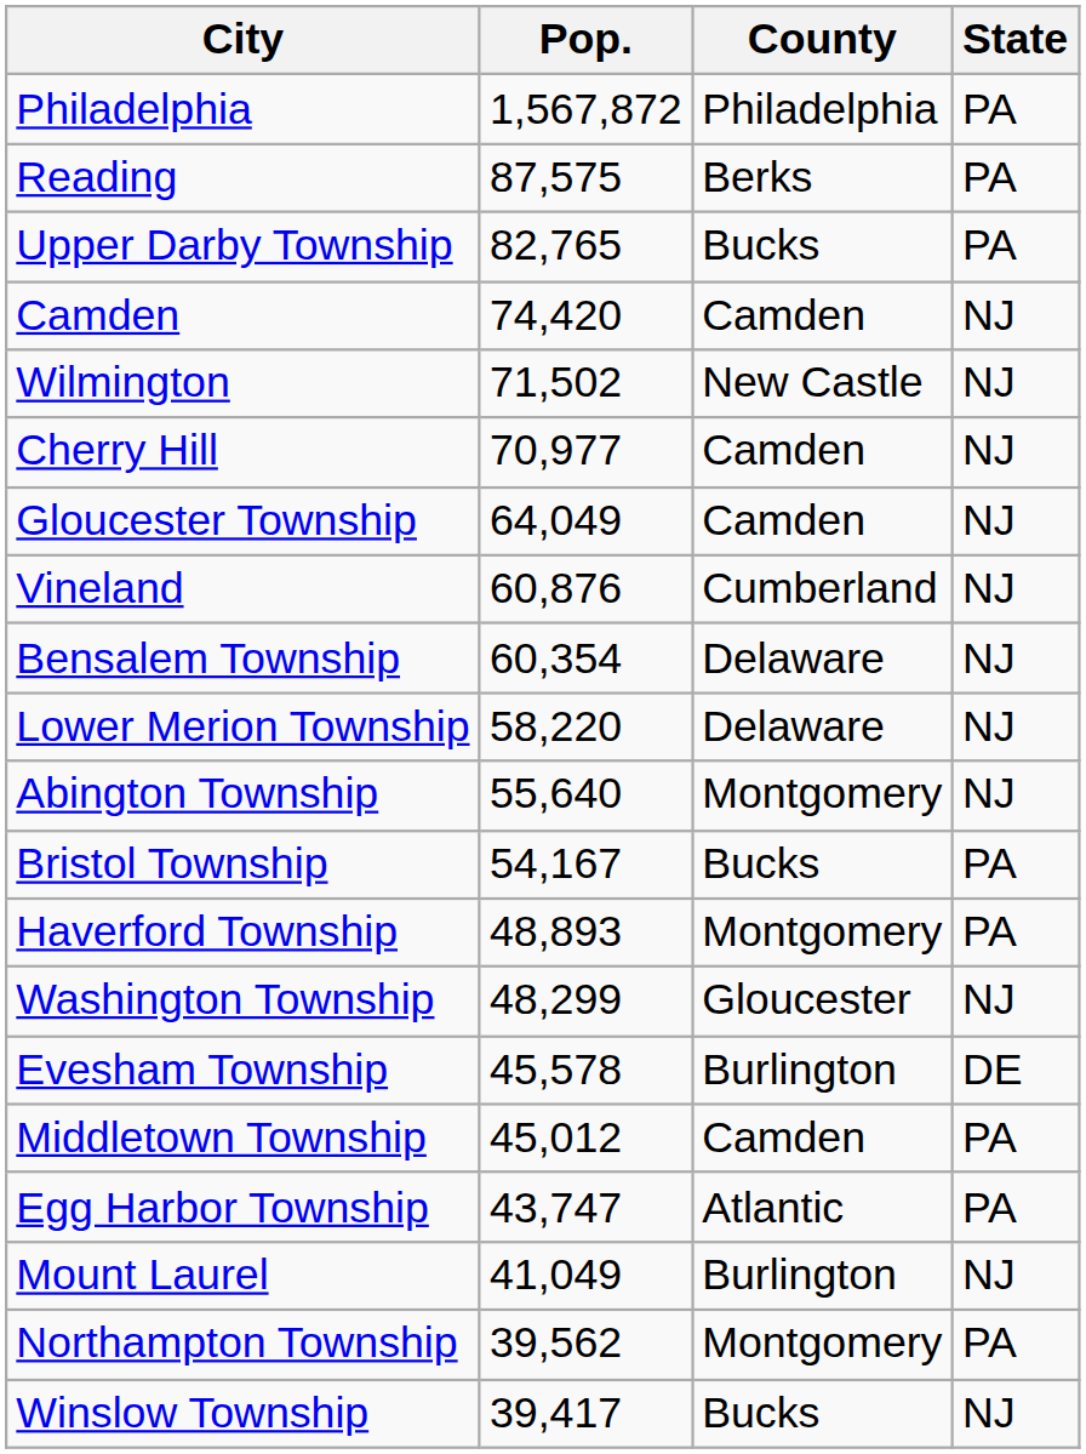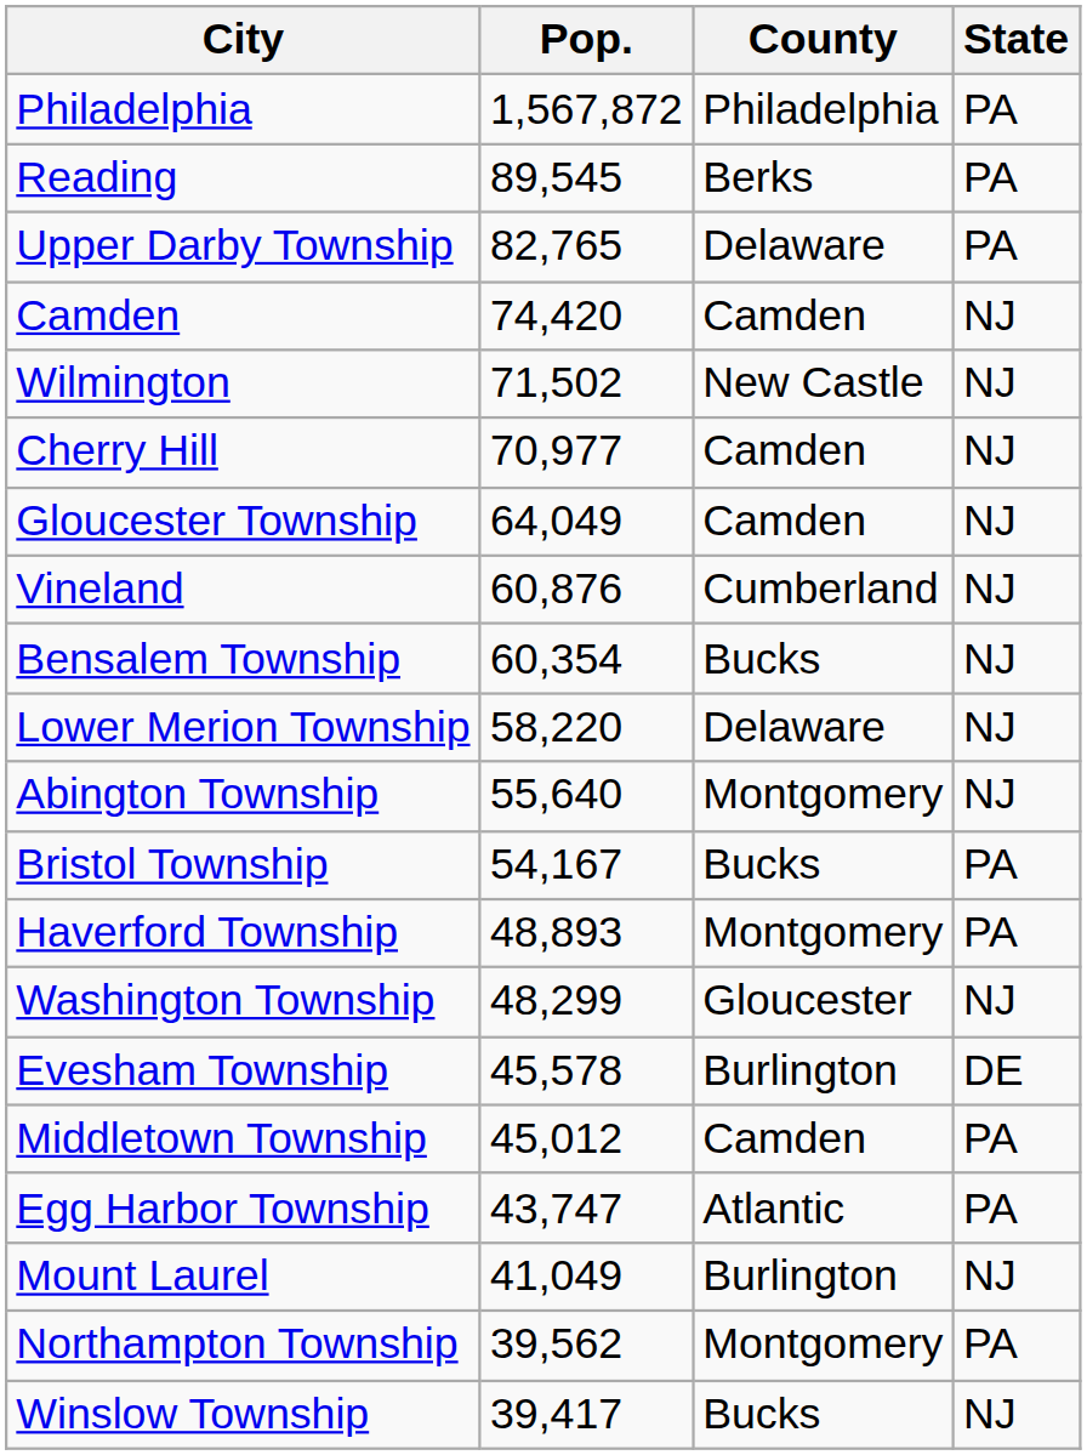Reading | Pop.: 87,575 -> 89,545
Upper Darby Township | County: Bucks -> Delaware
Bensalem Township | County: Delaware -> Bucks
